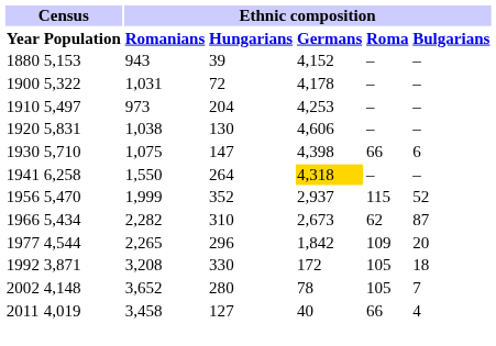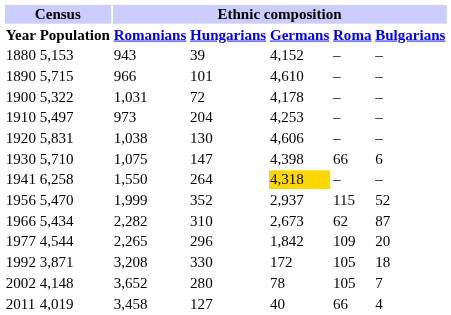+ row: 1890 | 5,715 | 966 | 101 | 4,610 | – | –
